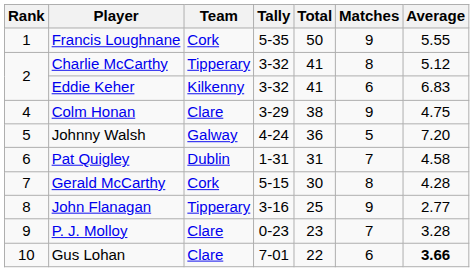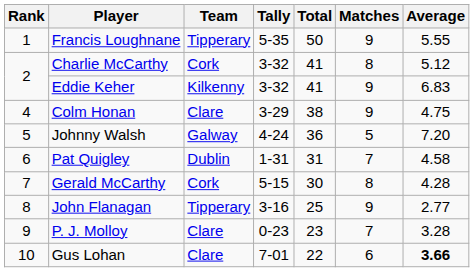Francis Loughnane | Team: Cork -> Tipperary
Charlie McCarthy | Team: Tipperary -> Cork
Eddie Keher | Matches: 6 -> 9
